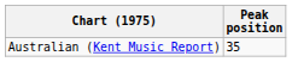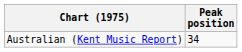Australian (Kent Music Report) | Peak position: 35 -> 34
